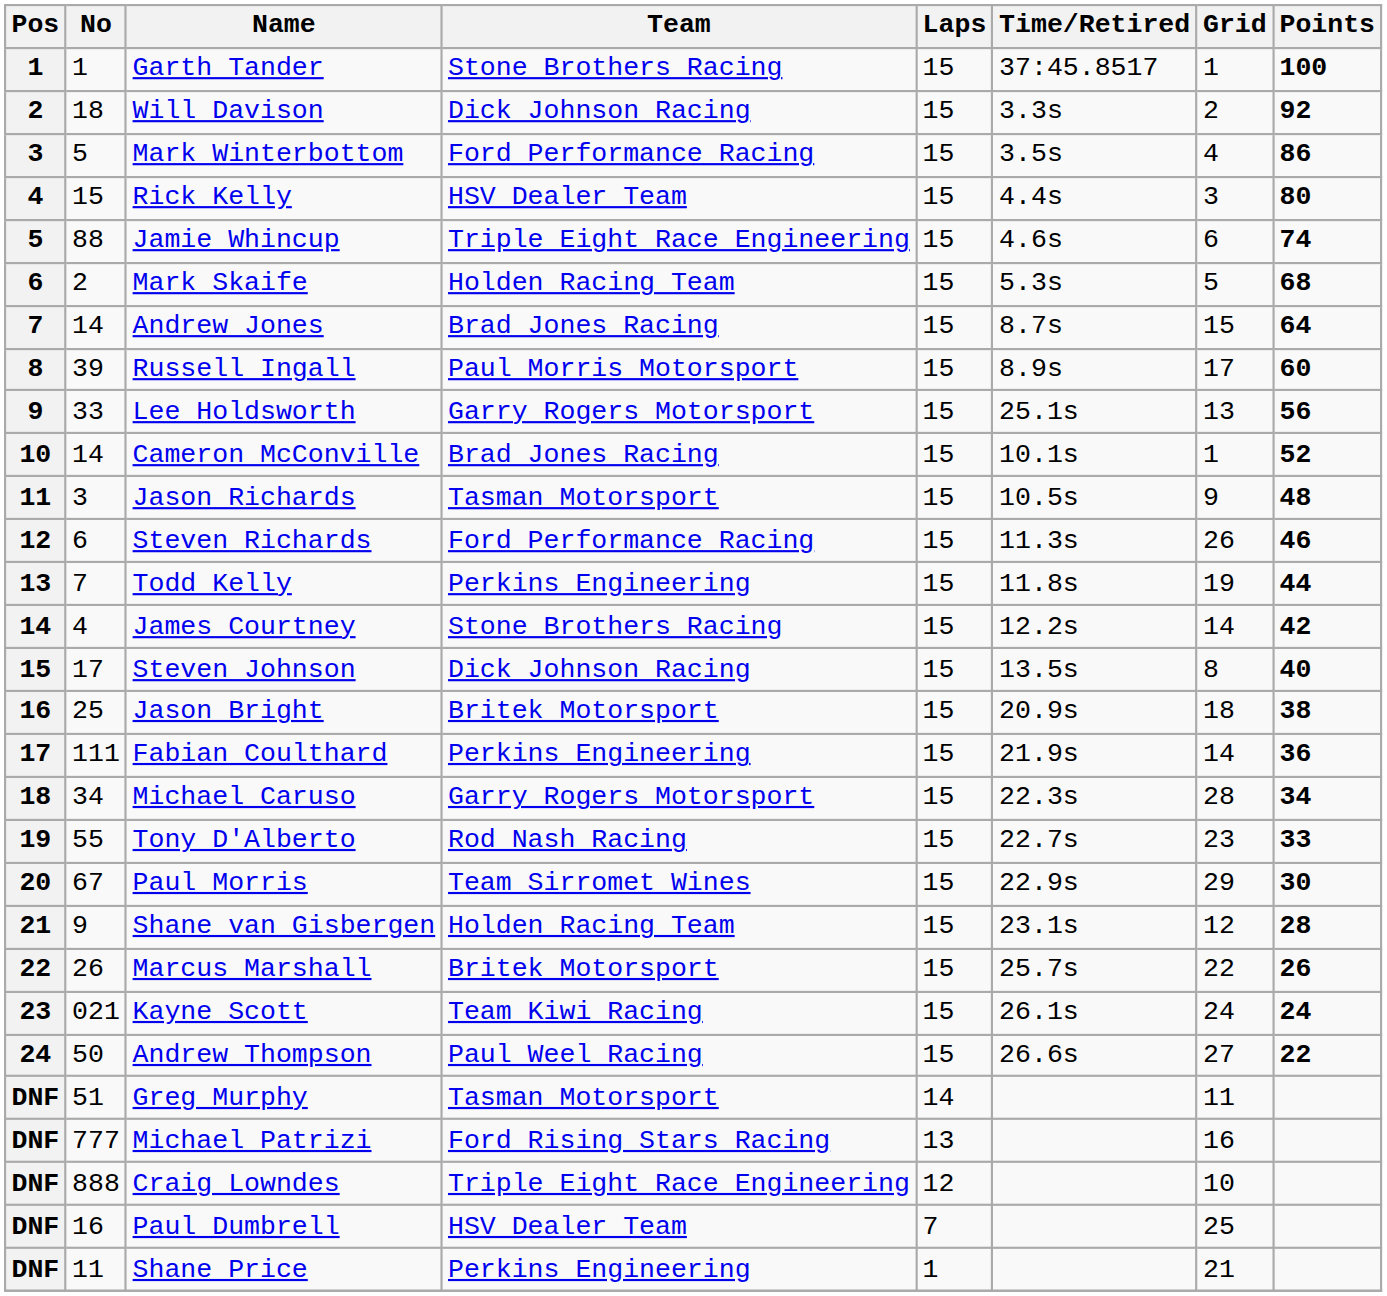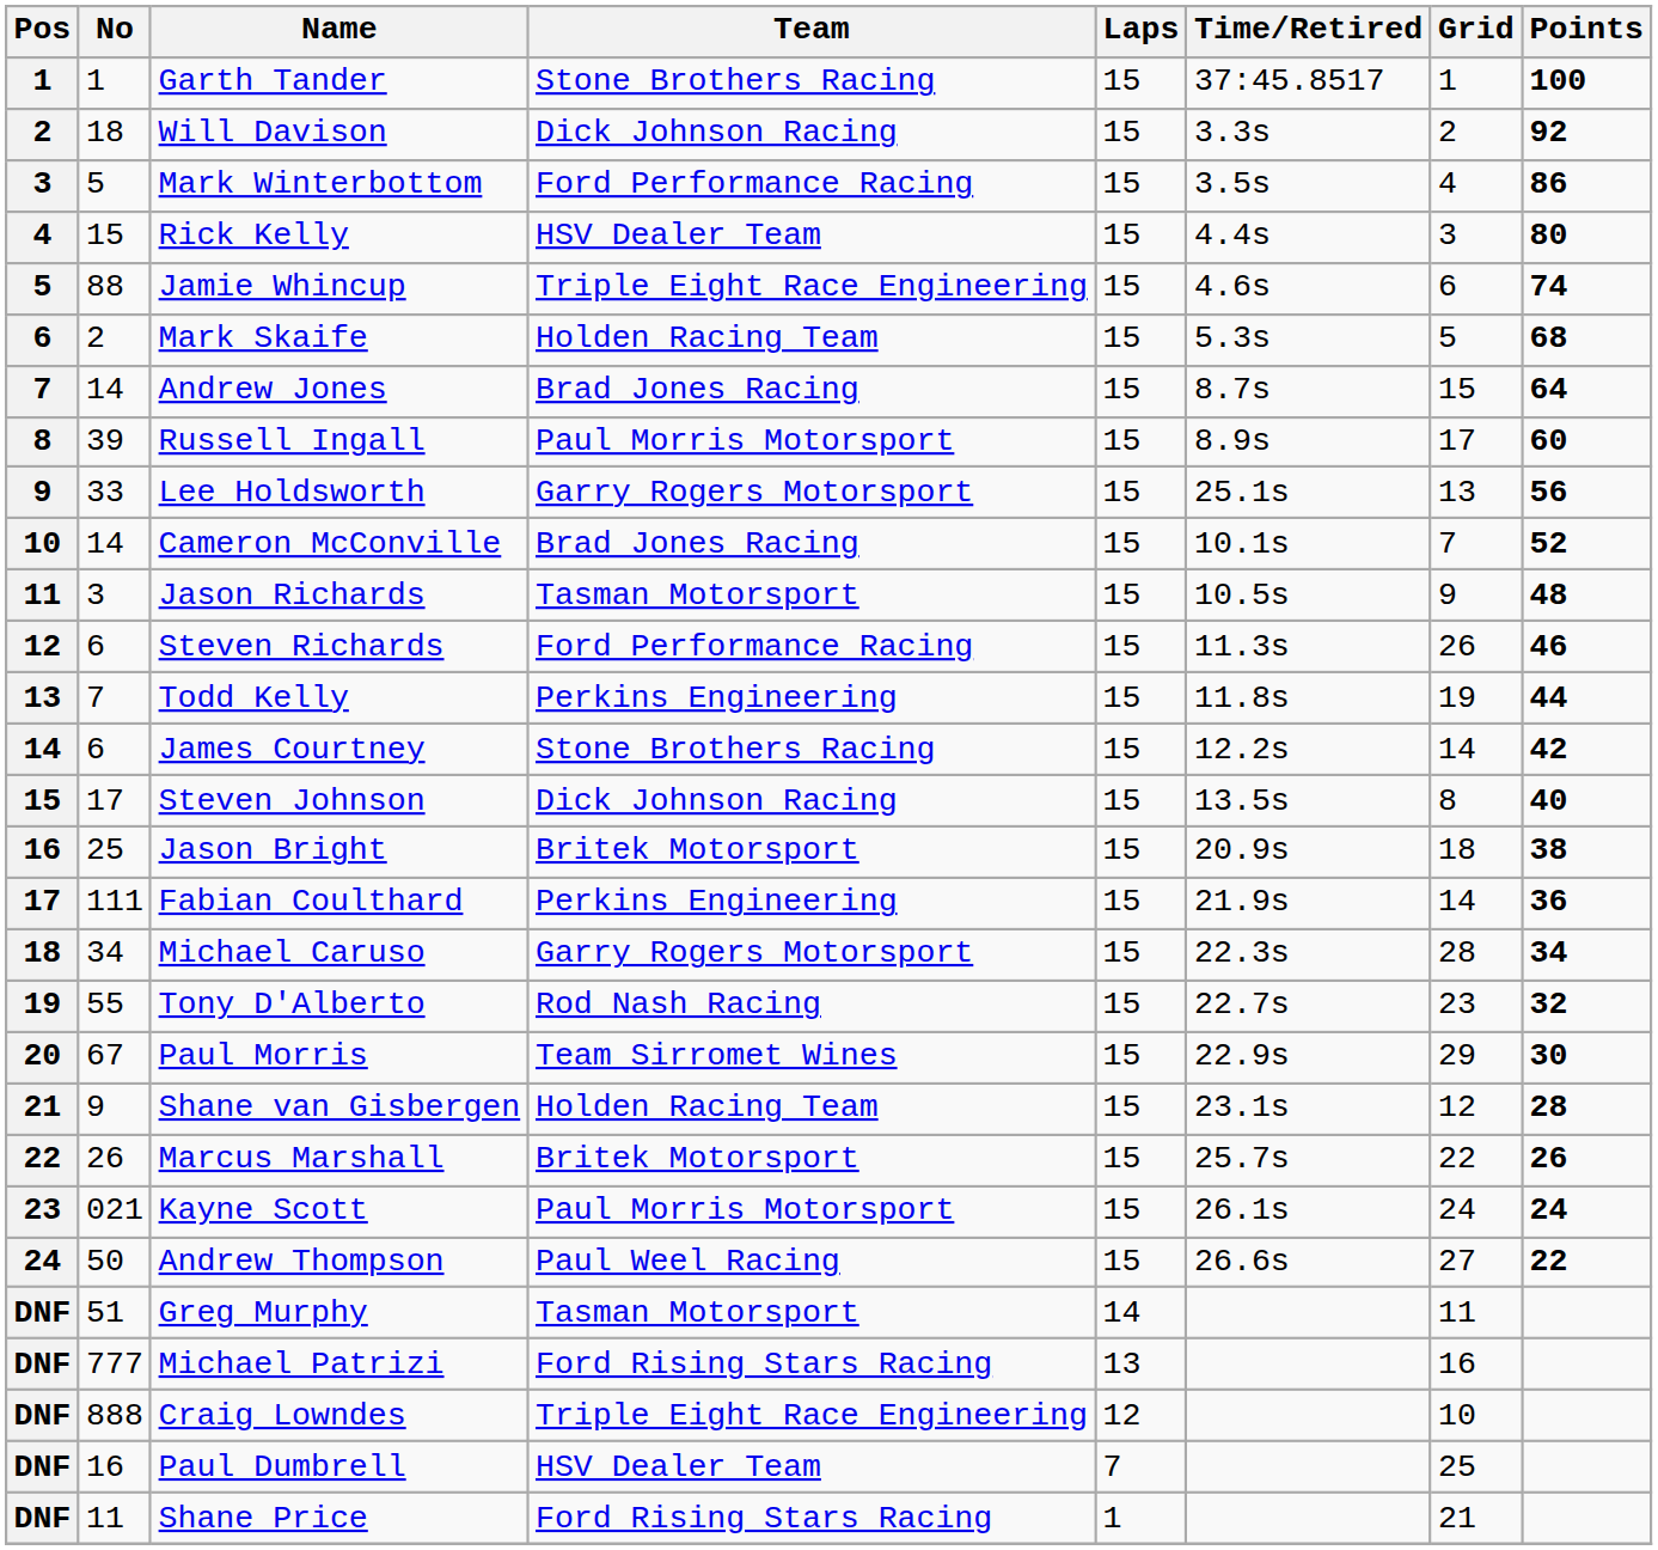Cameron McConville | Grid: 1 -> 7
James Courtney | No: 4 -> 6
Tony D'Alberto | Points: 33 -> 32
Kayne Scott | Team: Team Kiwi Racing -> Paul Morris Motorsport
Shane Price | Team: Perkins Engineering -> Ford Rising Stars Racing
